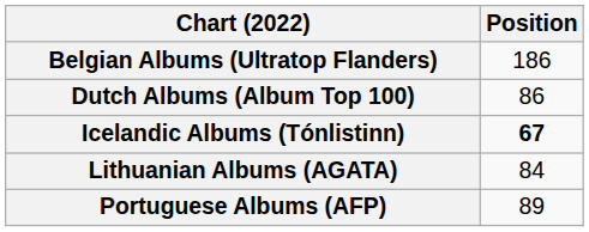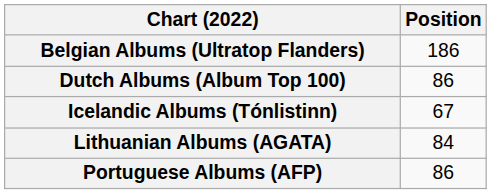Icelandic Albums (Tónlistinn) | Position: bold -> normal
Portuguese Albums (AFP) | Position: 89 -> 86
